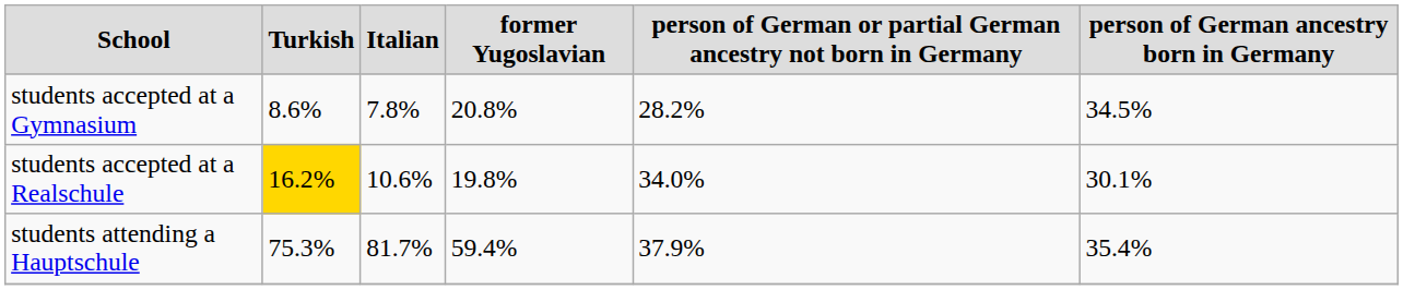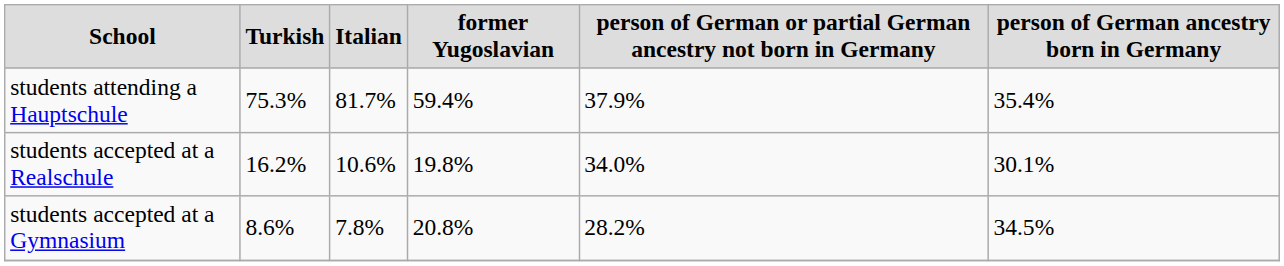rows swapped: students accepted at a Gymnasium <-> students attending a Hauptschule
students accepted at a Realschule | Turkish: gold background -> no background
